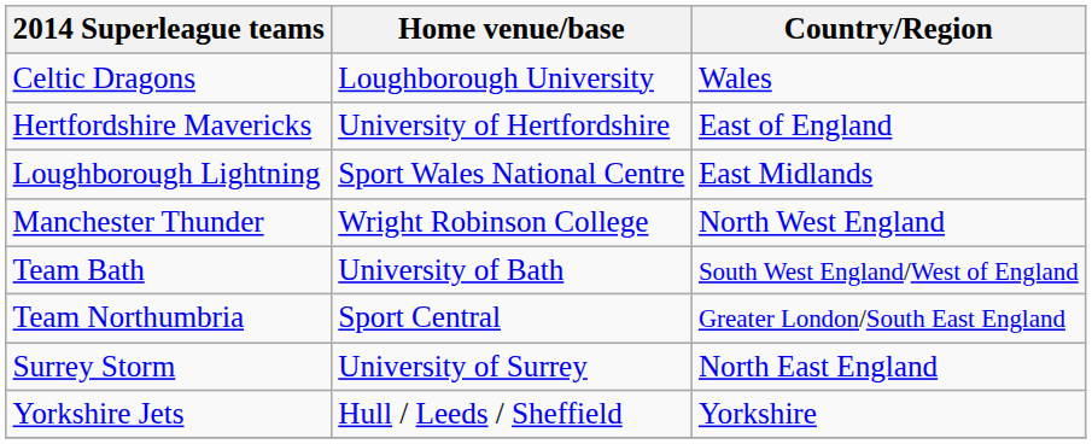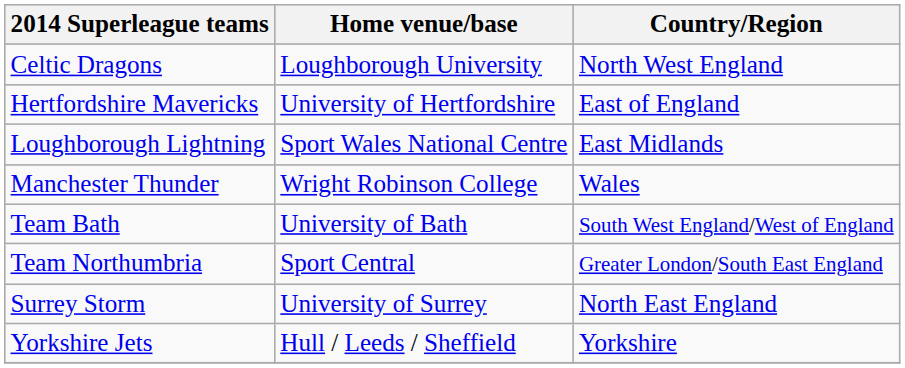Celtic Dragons | Country/Region: Wales -> North West England
Manchester Thunder | Country/Region: North West England -> Wales
